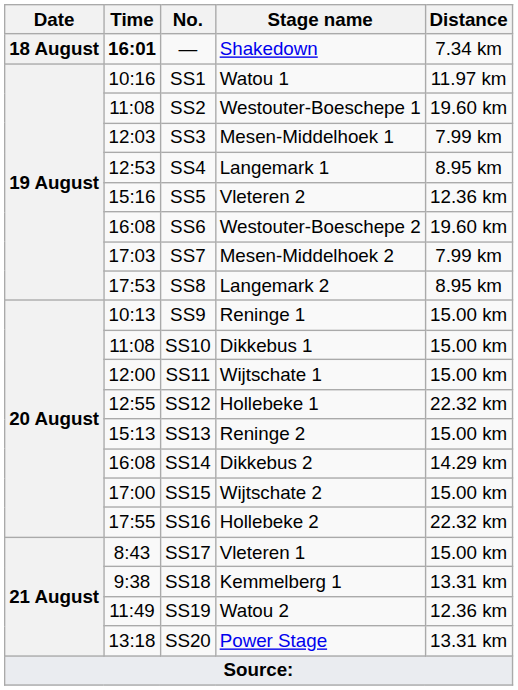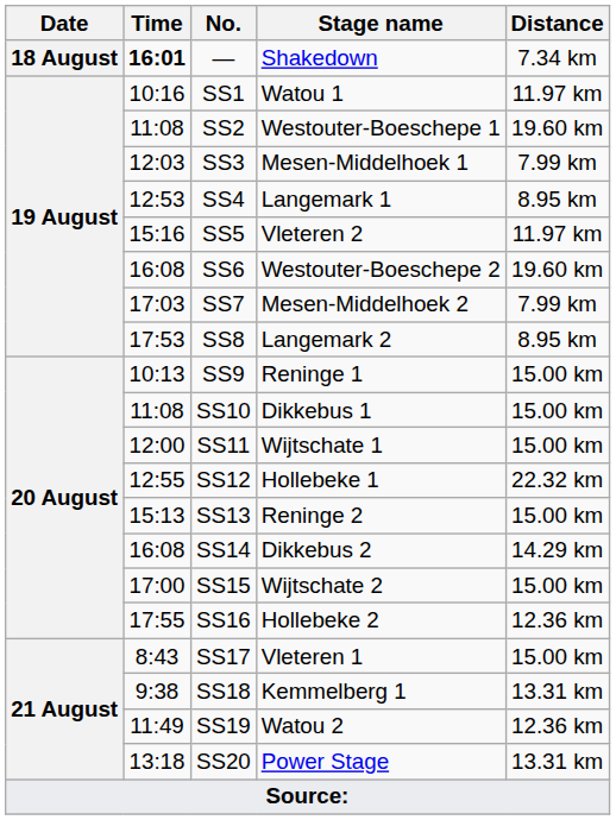SS5 | Distance: 12.36 km -> 11.97 km
SS16 | Distance: 22.32 km -> 12.36 km
